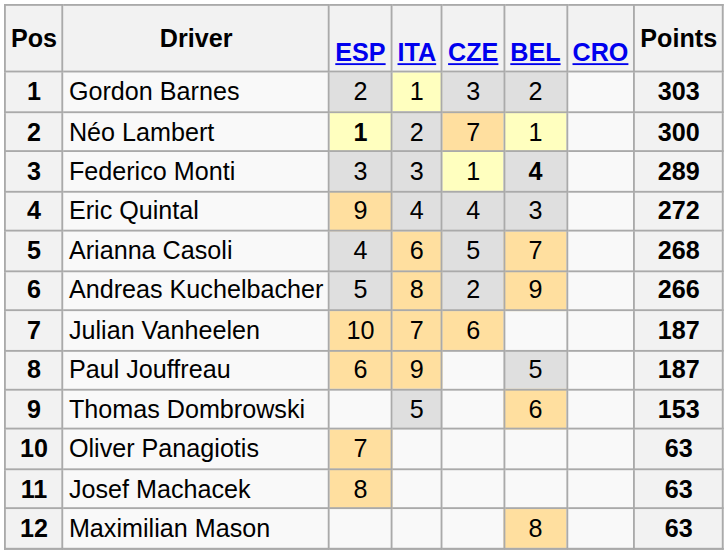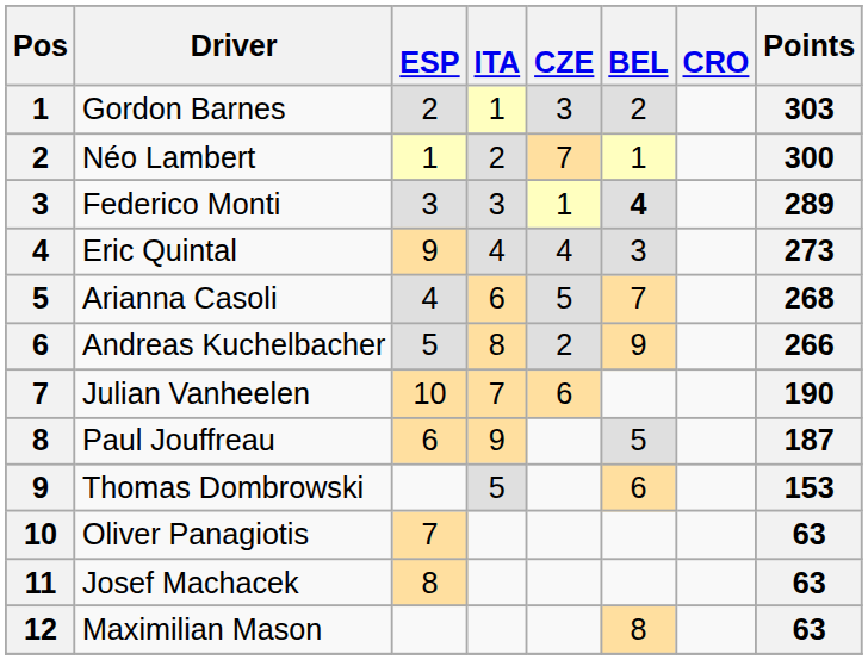Néo Lambert | ESP: bold -> normal
Eric Quintal | Points: 272 -> 273
Julian Vanheelen | Points: 187 -> 190
